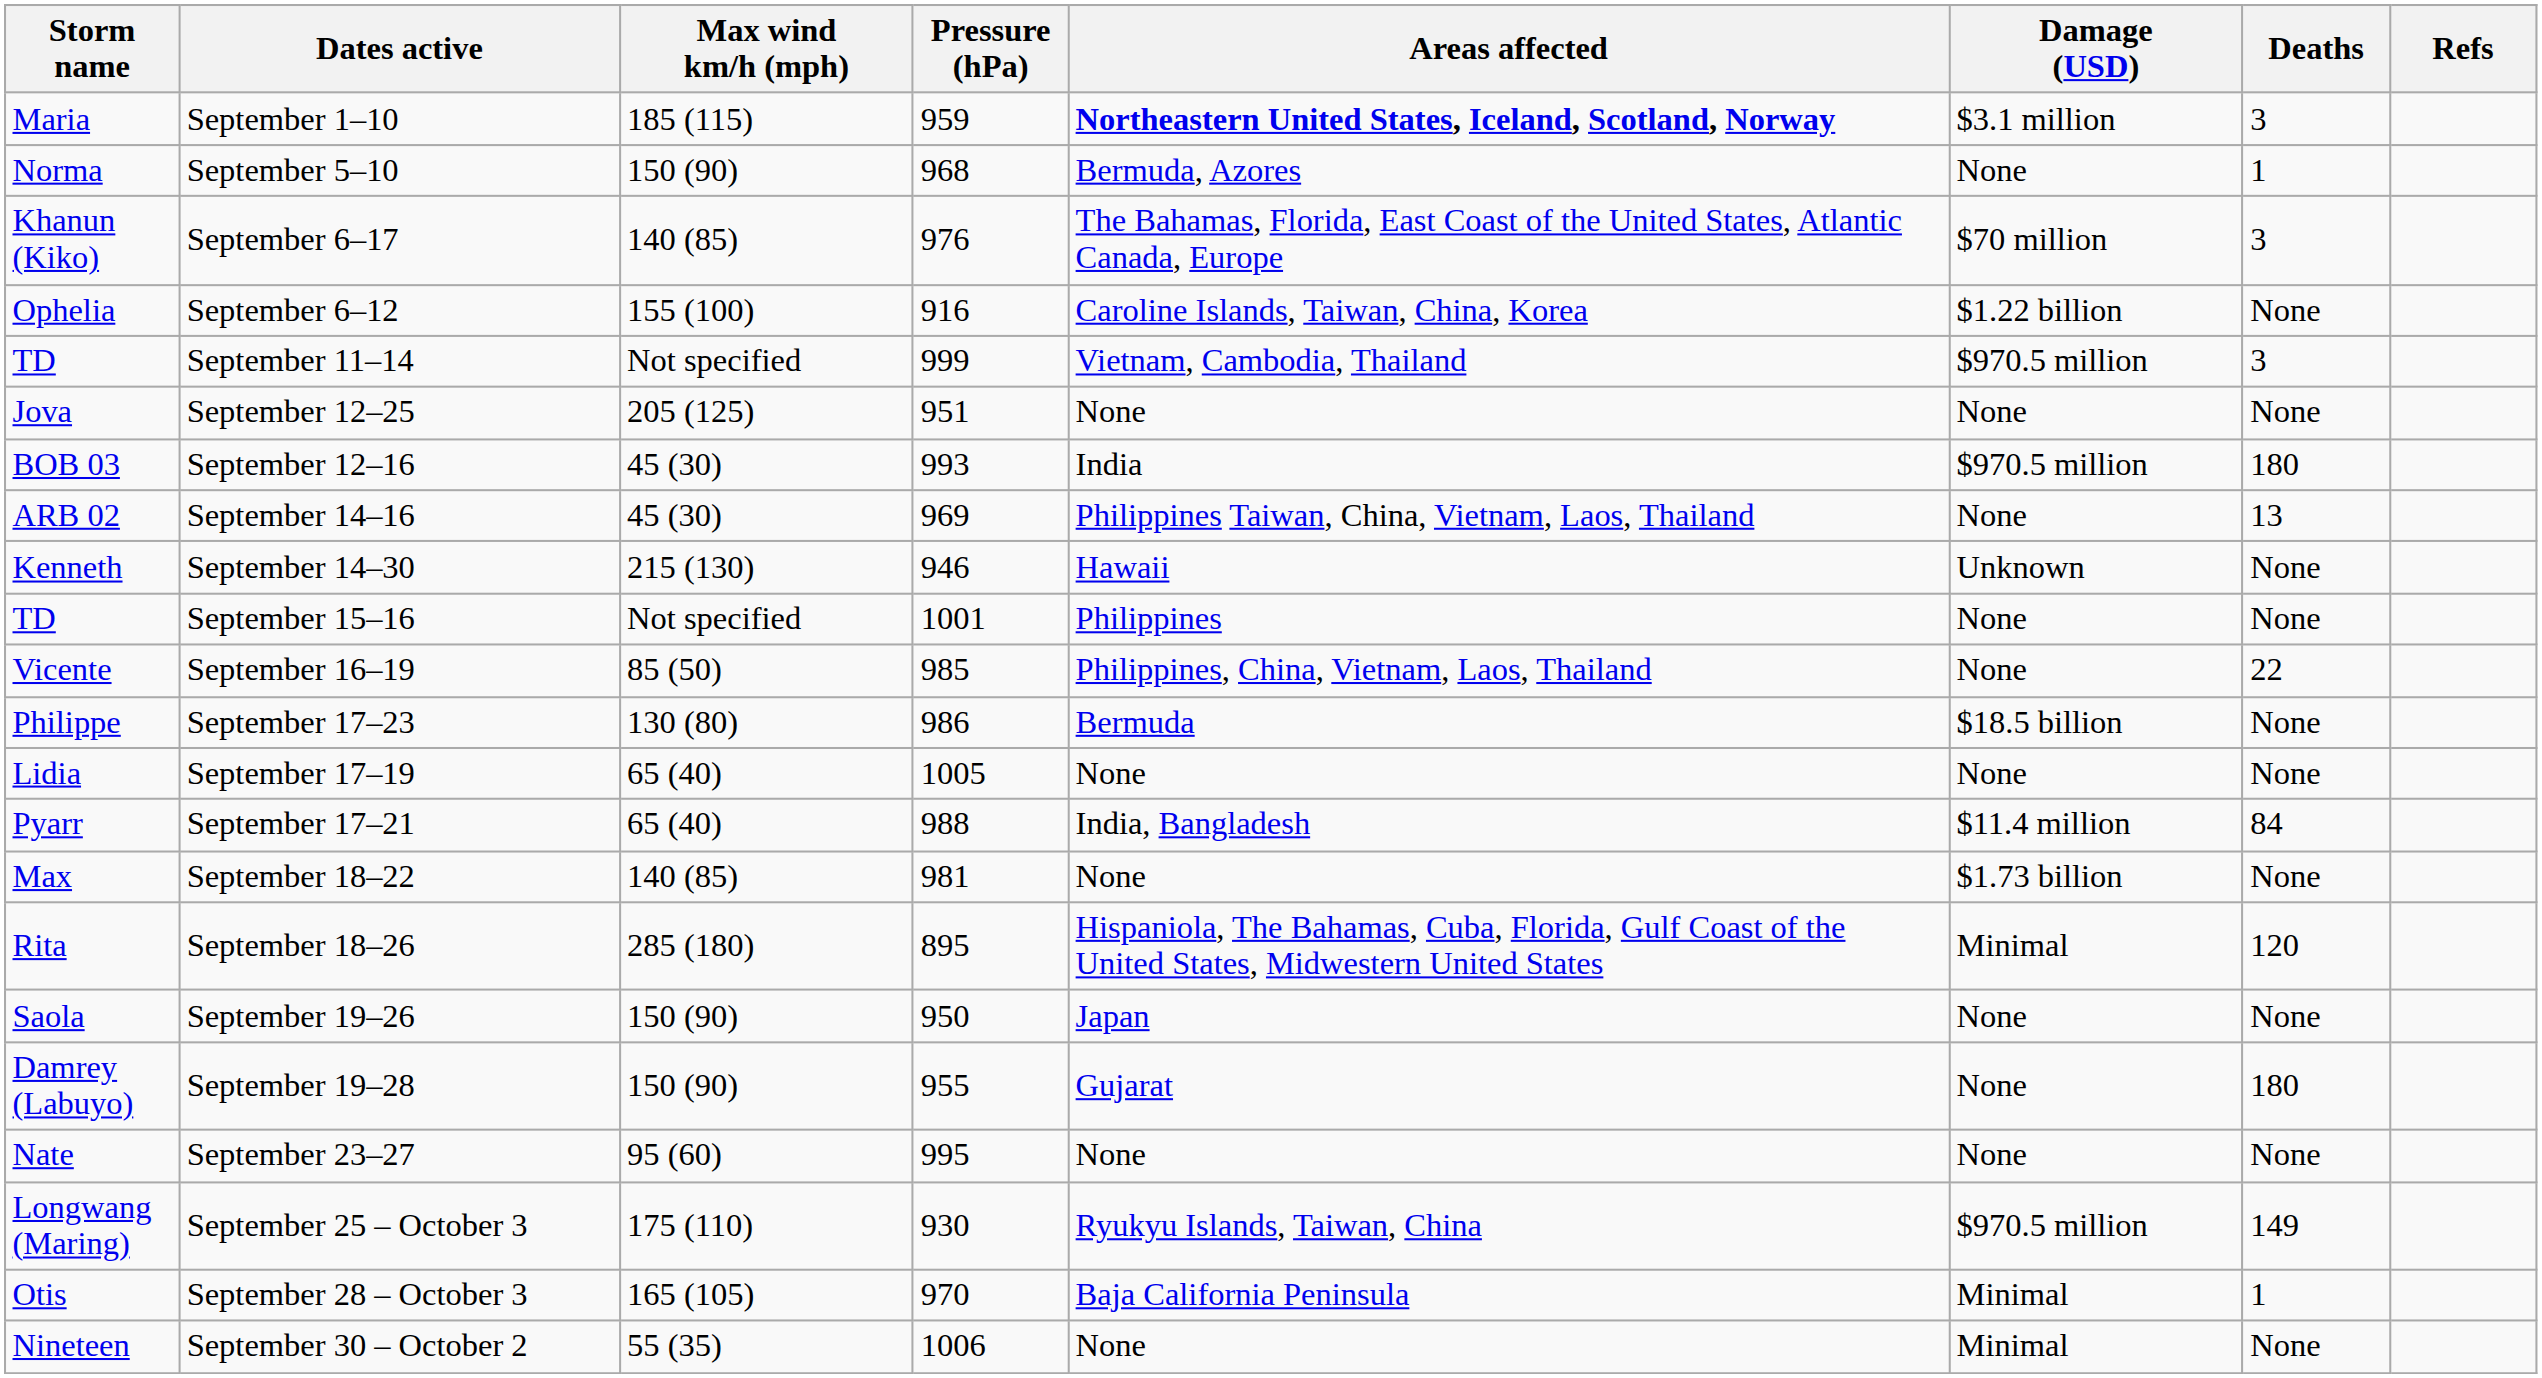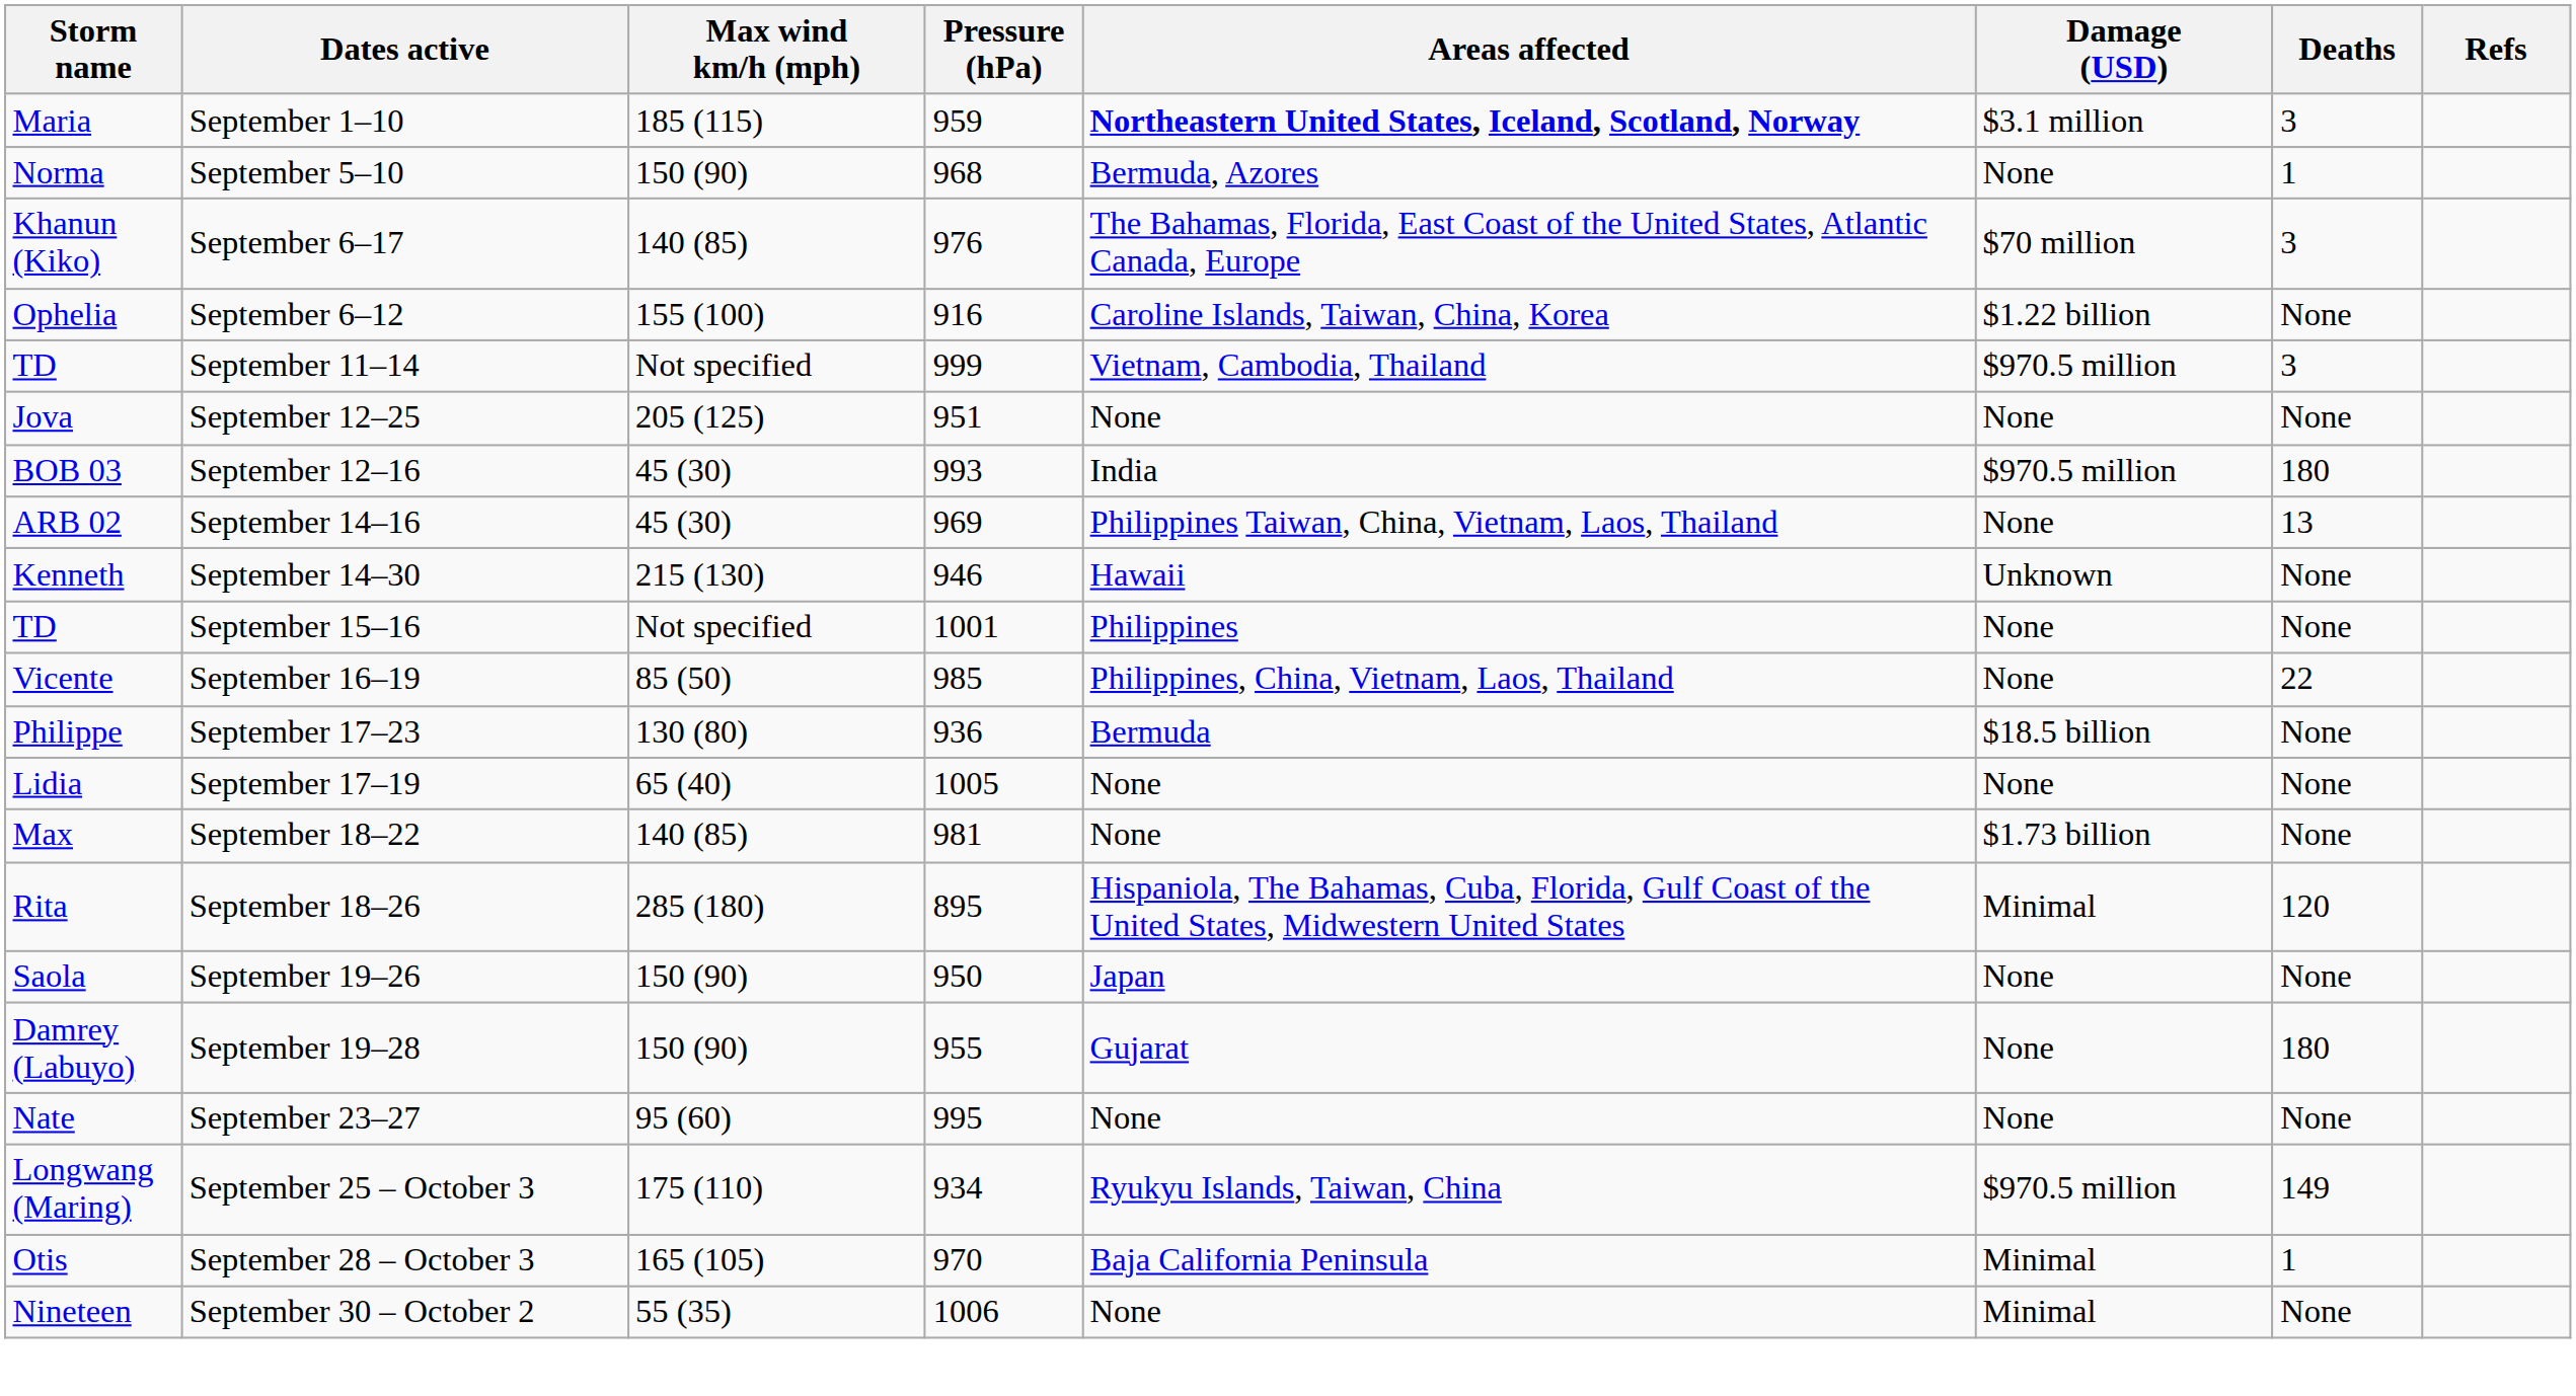September 17–23 | Pressure (hPa): 986 -> 936
- row: Pyarr | September 17–21 | 65 (40) | 988 | India, Bangladesh | $11.4 million | 84
September 25 – October 3 | Pressure (hPa): 930 -> 934
